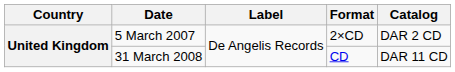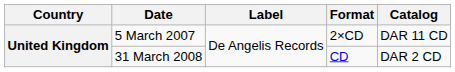5 March 2007 | Catalog: DAR 2 CD -> DAR 11 CD
31 March 2008 | Catalog: DAR 11 CD -> DAR 2 CD
